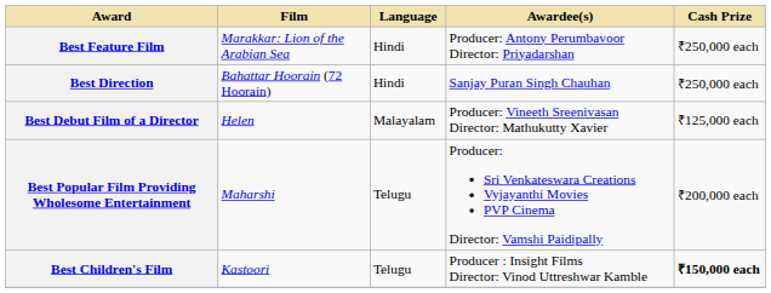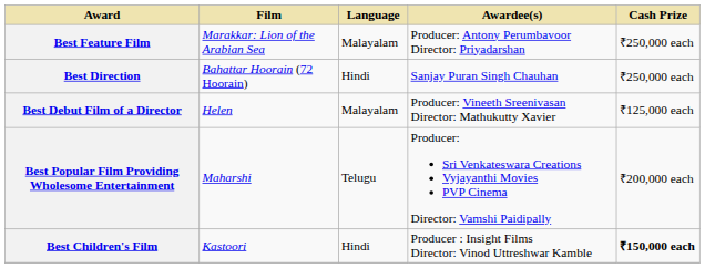Best Feature Film | Language: Hindi -> Malayalam
Best Children's Film | Language: Telugu -> Hindi
